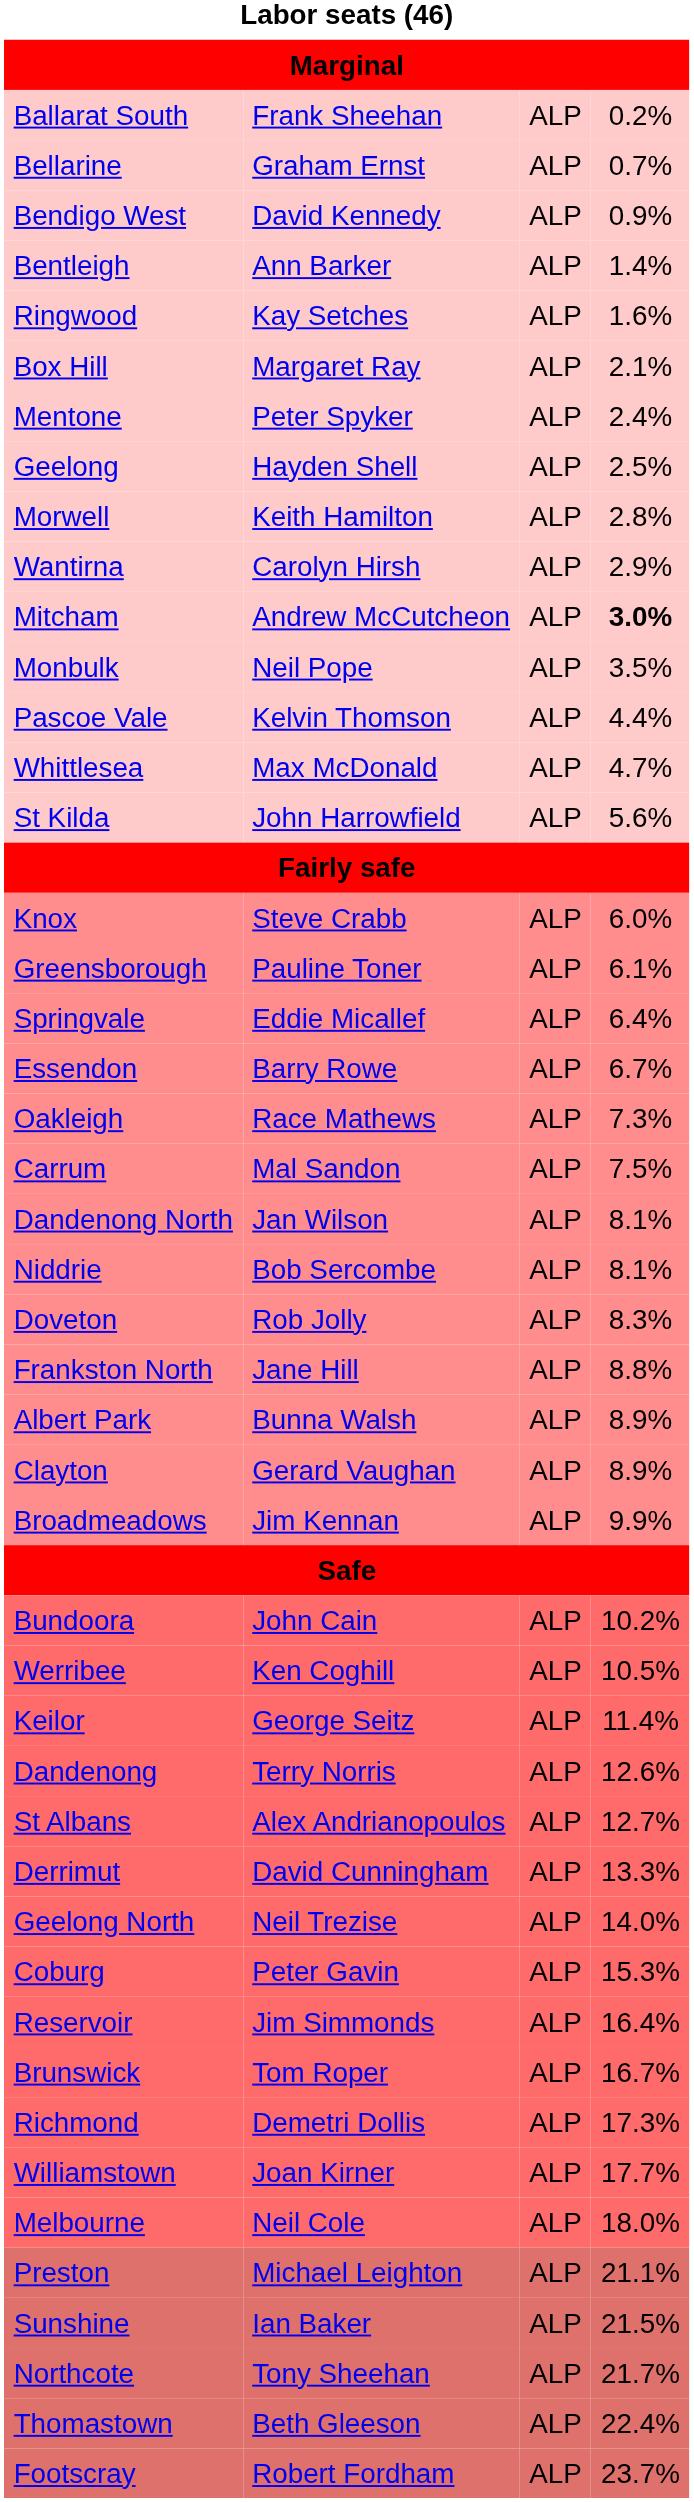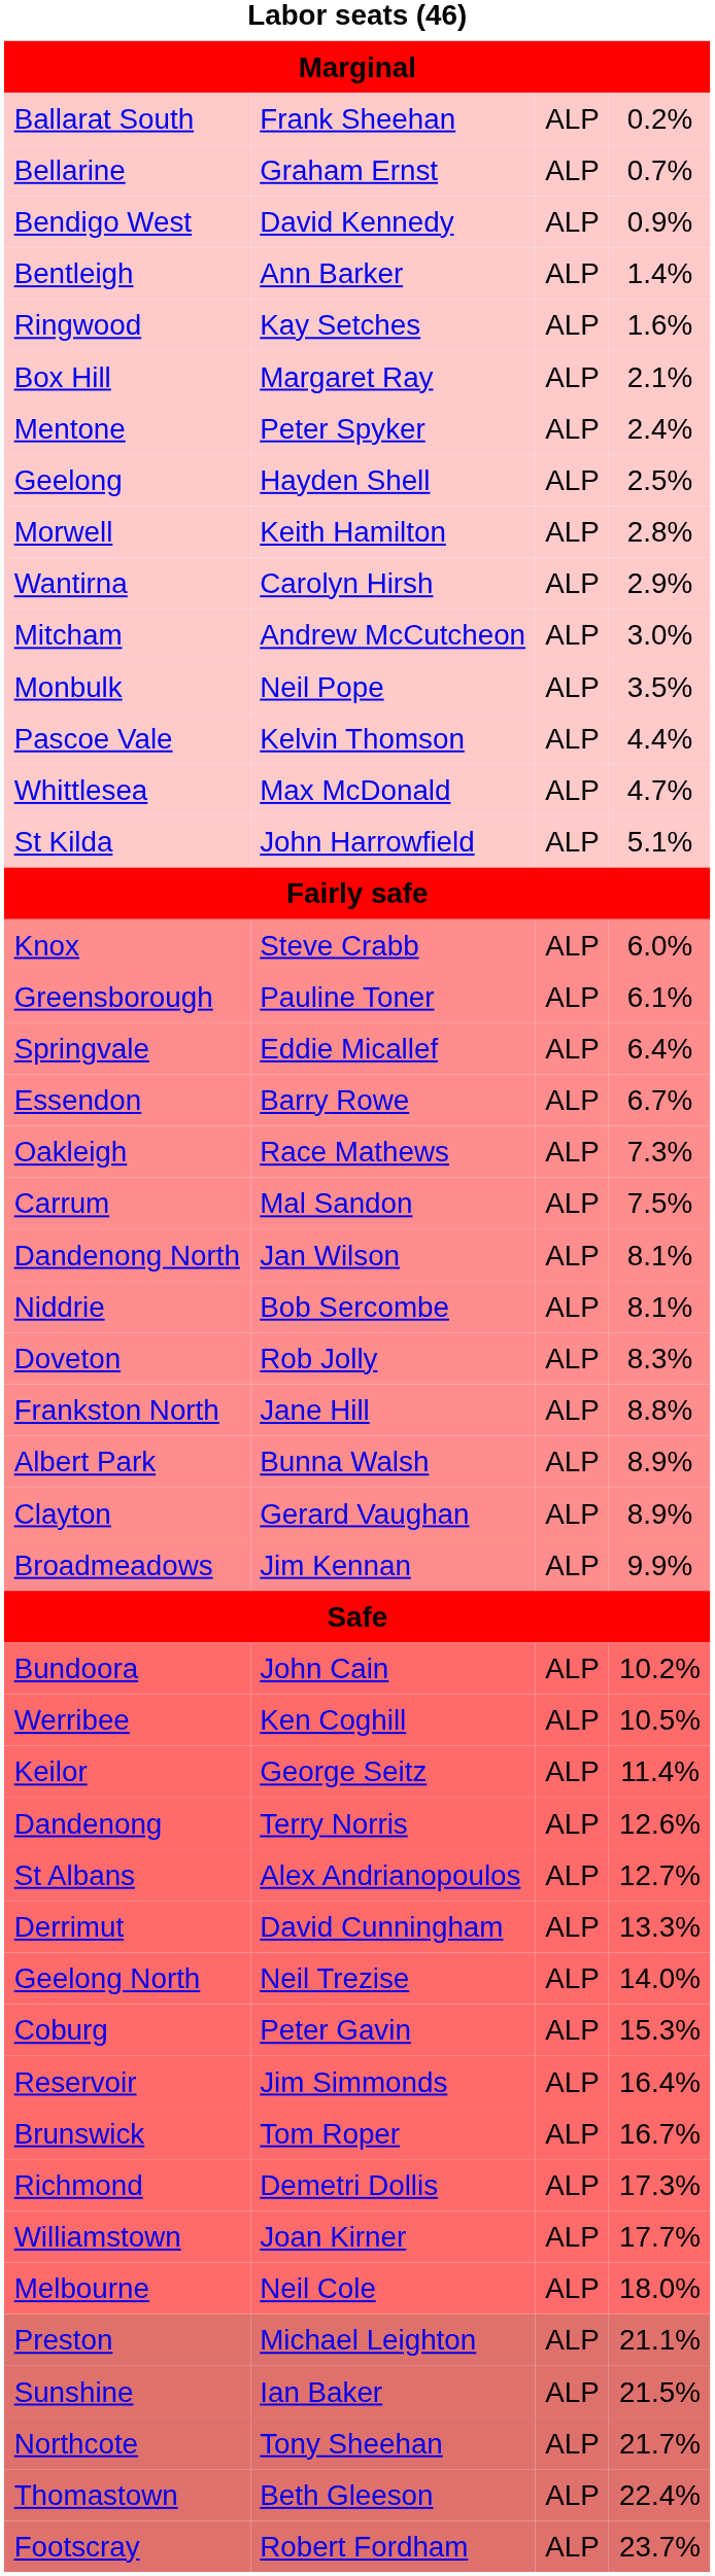Mitcham | column 4: bold -> normal
St Kilda | column 4: 5.6% -> 5.1%
